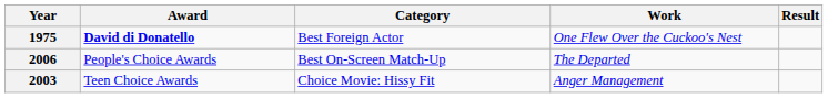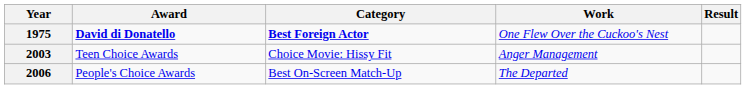1975 | Category: normal -> bold
rows swapped: 2003 <-> 2006
